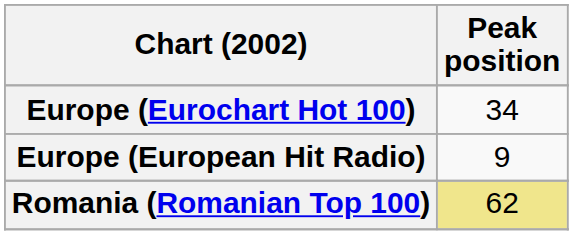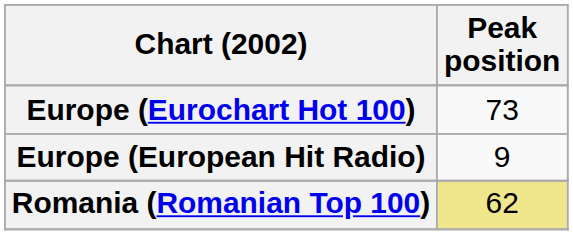Europe (Eurochart Hot 100) | Peak position: 34 -> 73
